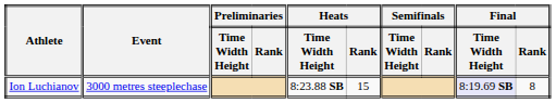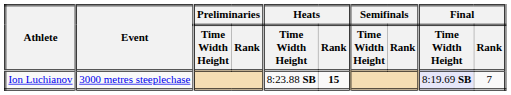Ion Luchianov | Heats / Rank: normal -> bold
Ion Luchianov | Final / Rank: 8 -> 7
